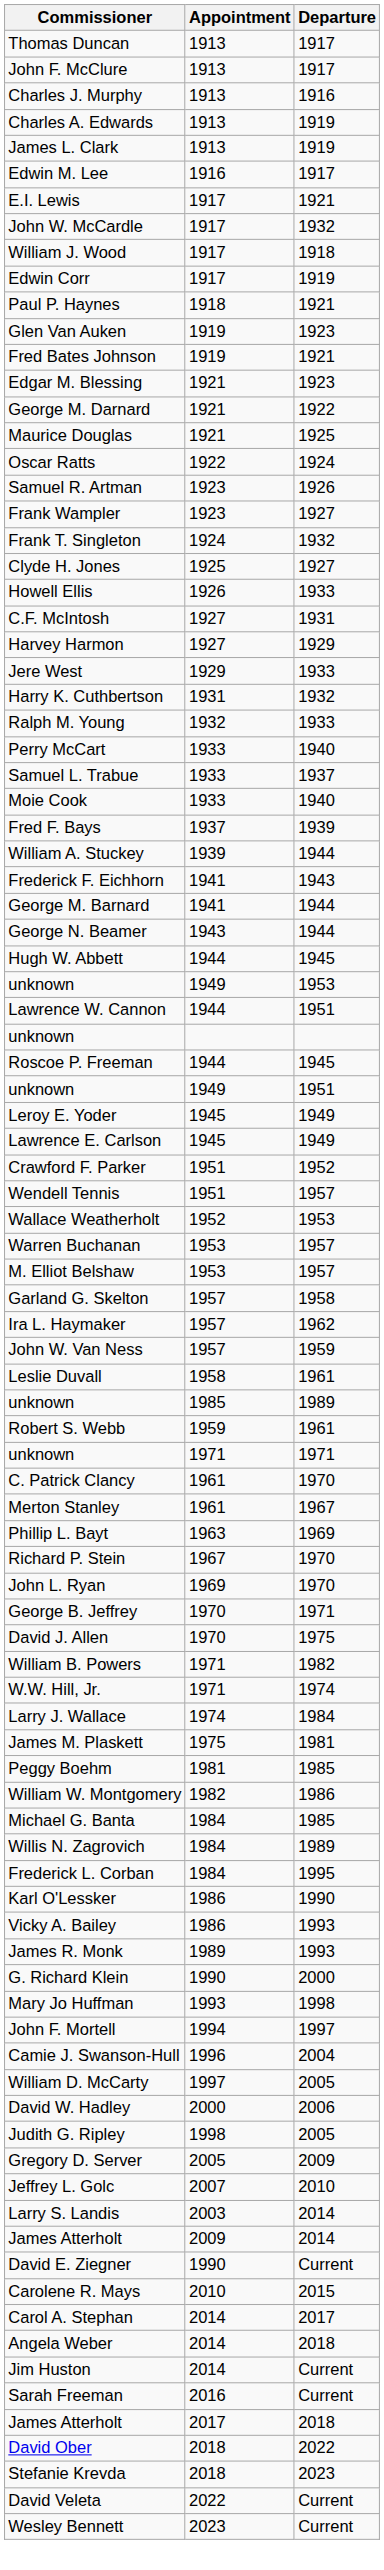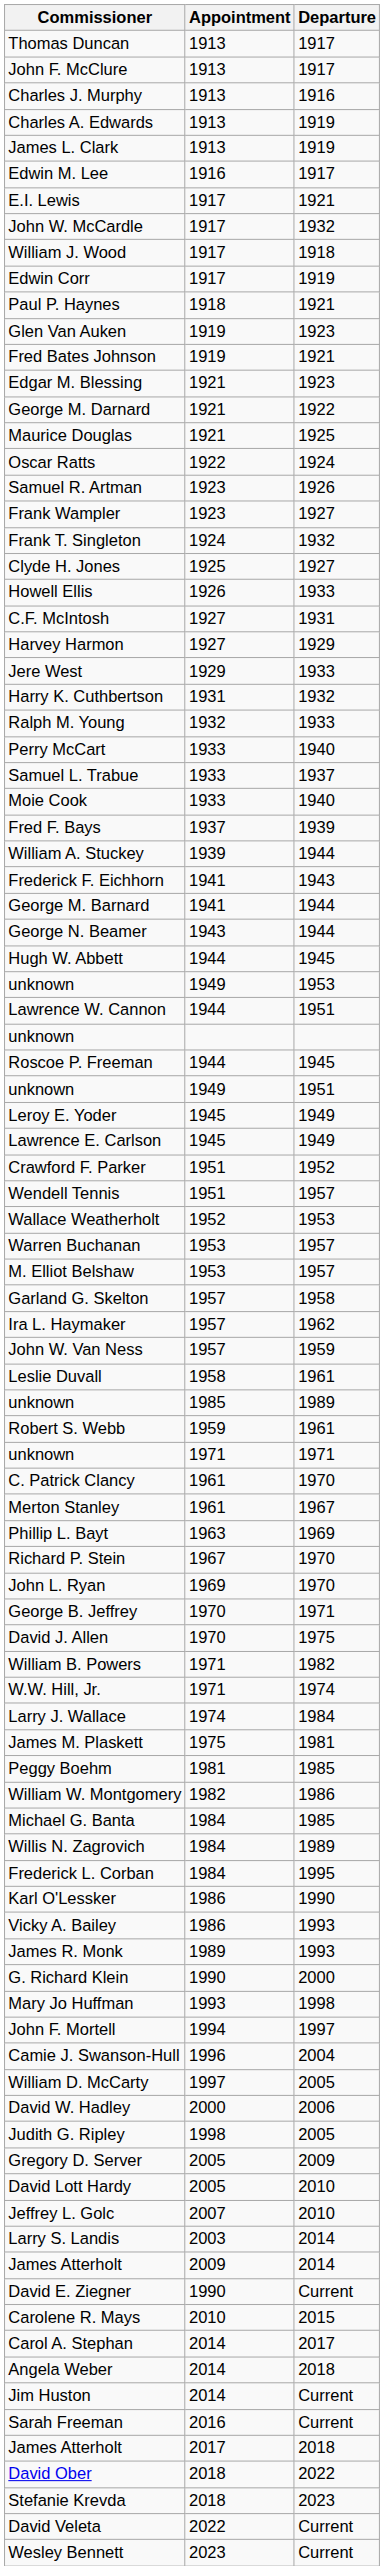+ row: David Lott Hardy | 2005 | 2010
